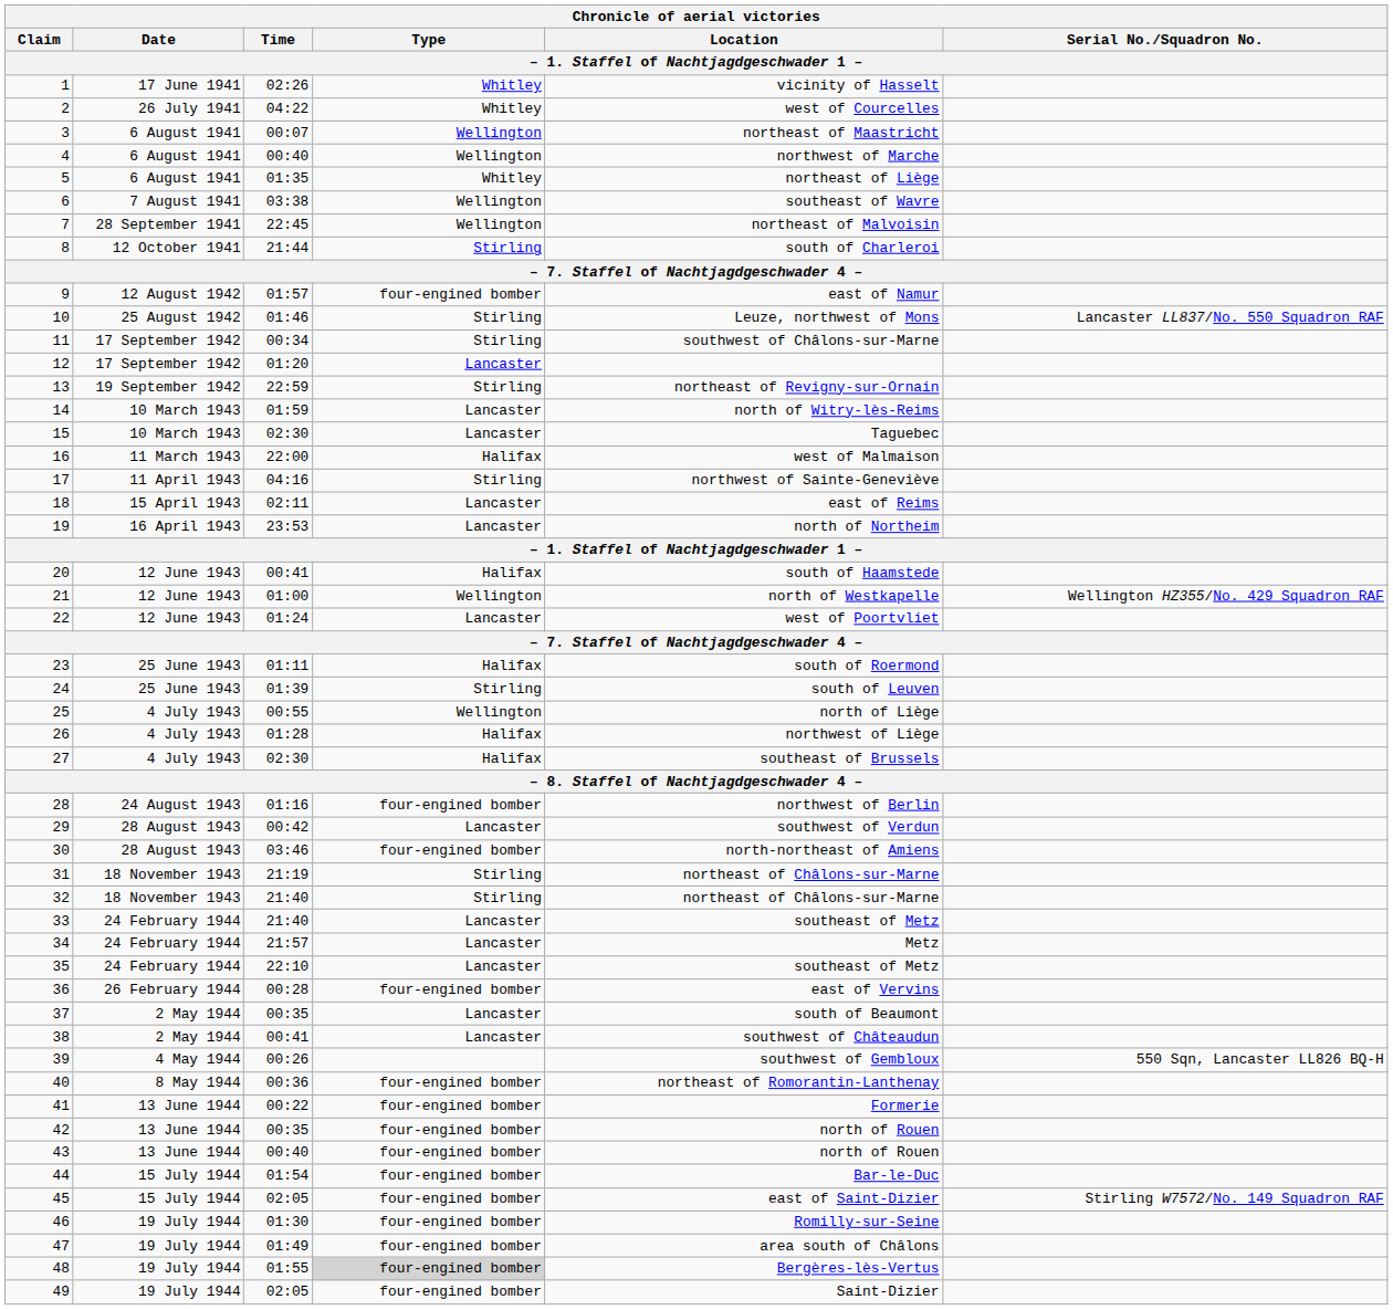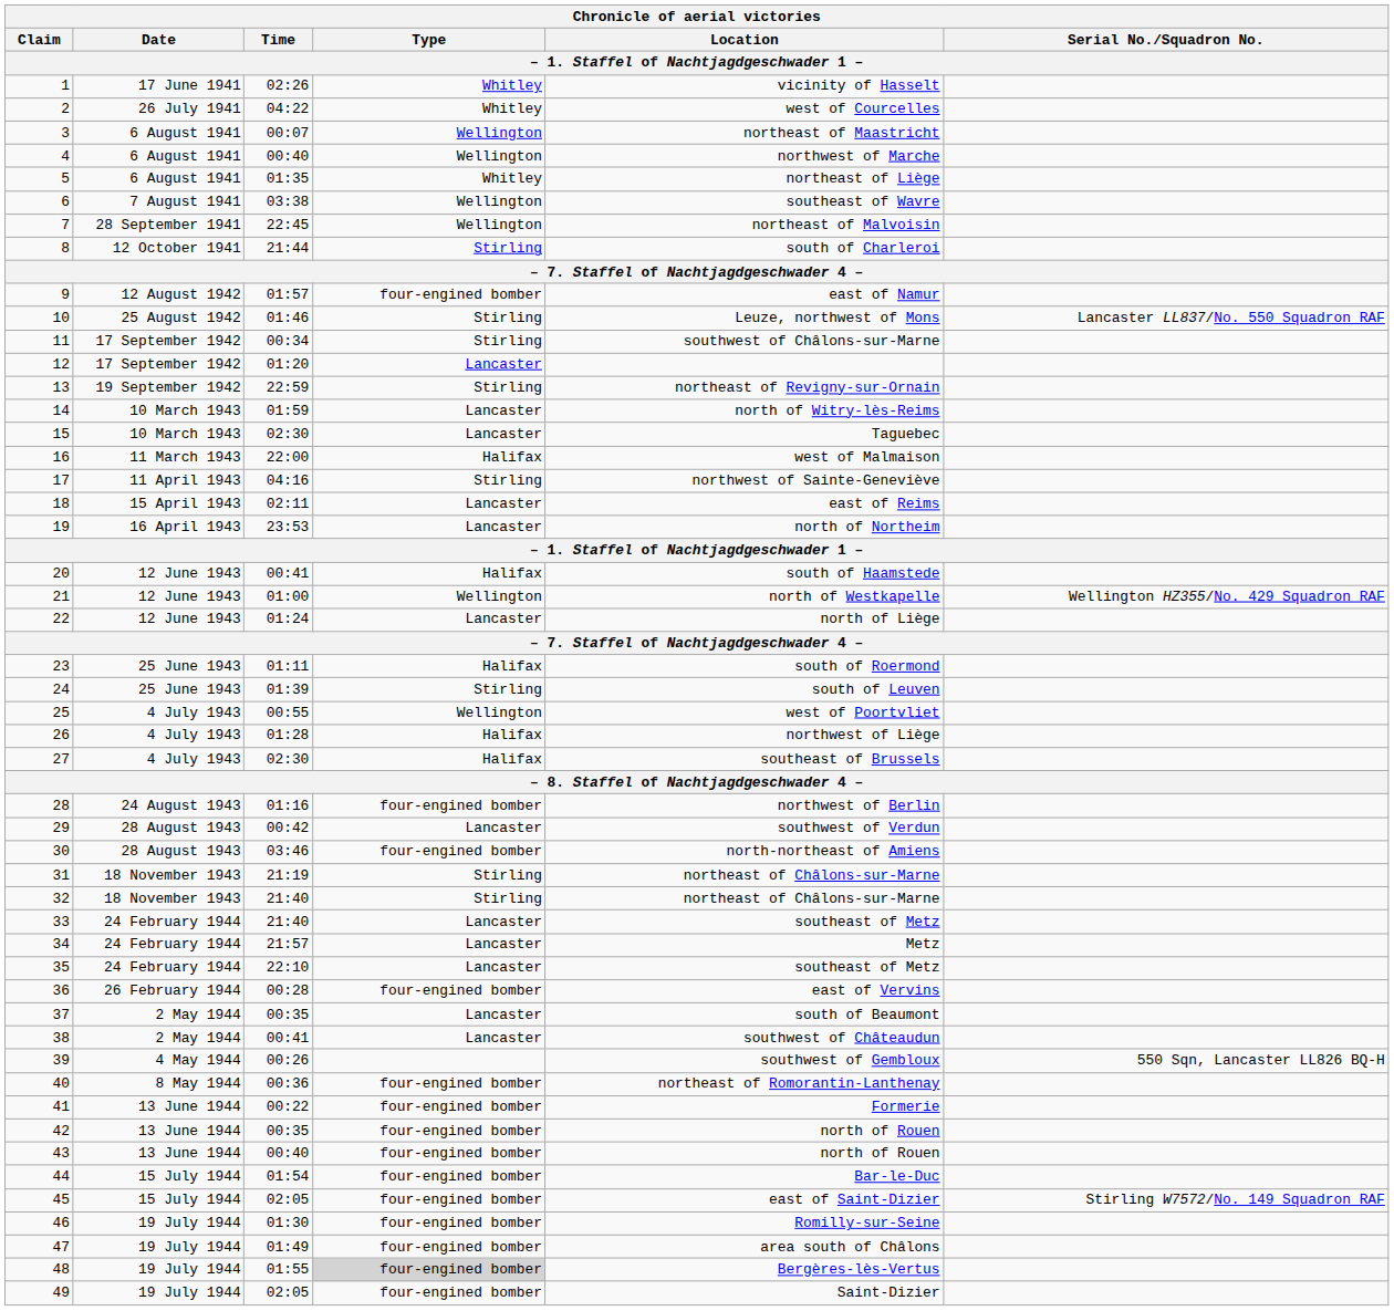22 | Location: west of Poortvliet -> north of Liège
25 | Location: north of Liège -> west of Poortvliet
